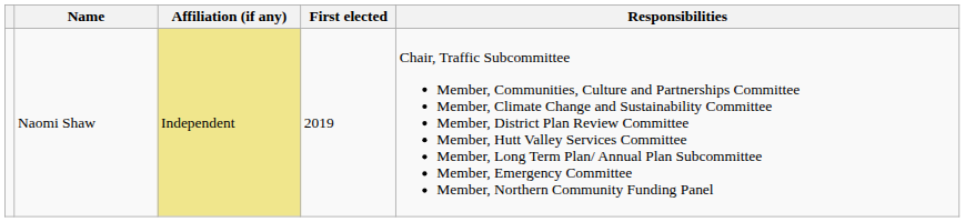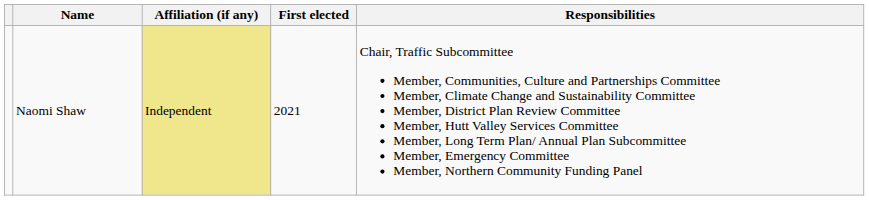Naomi Shaw | First elected: 2019 -> 2021
